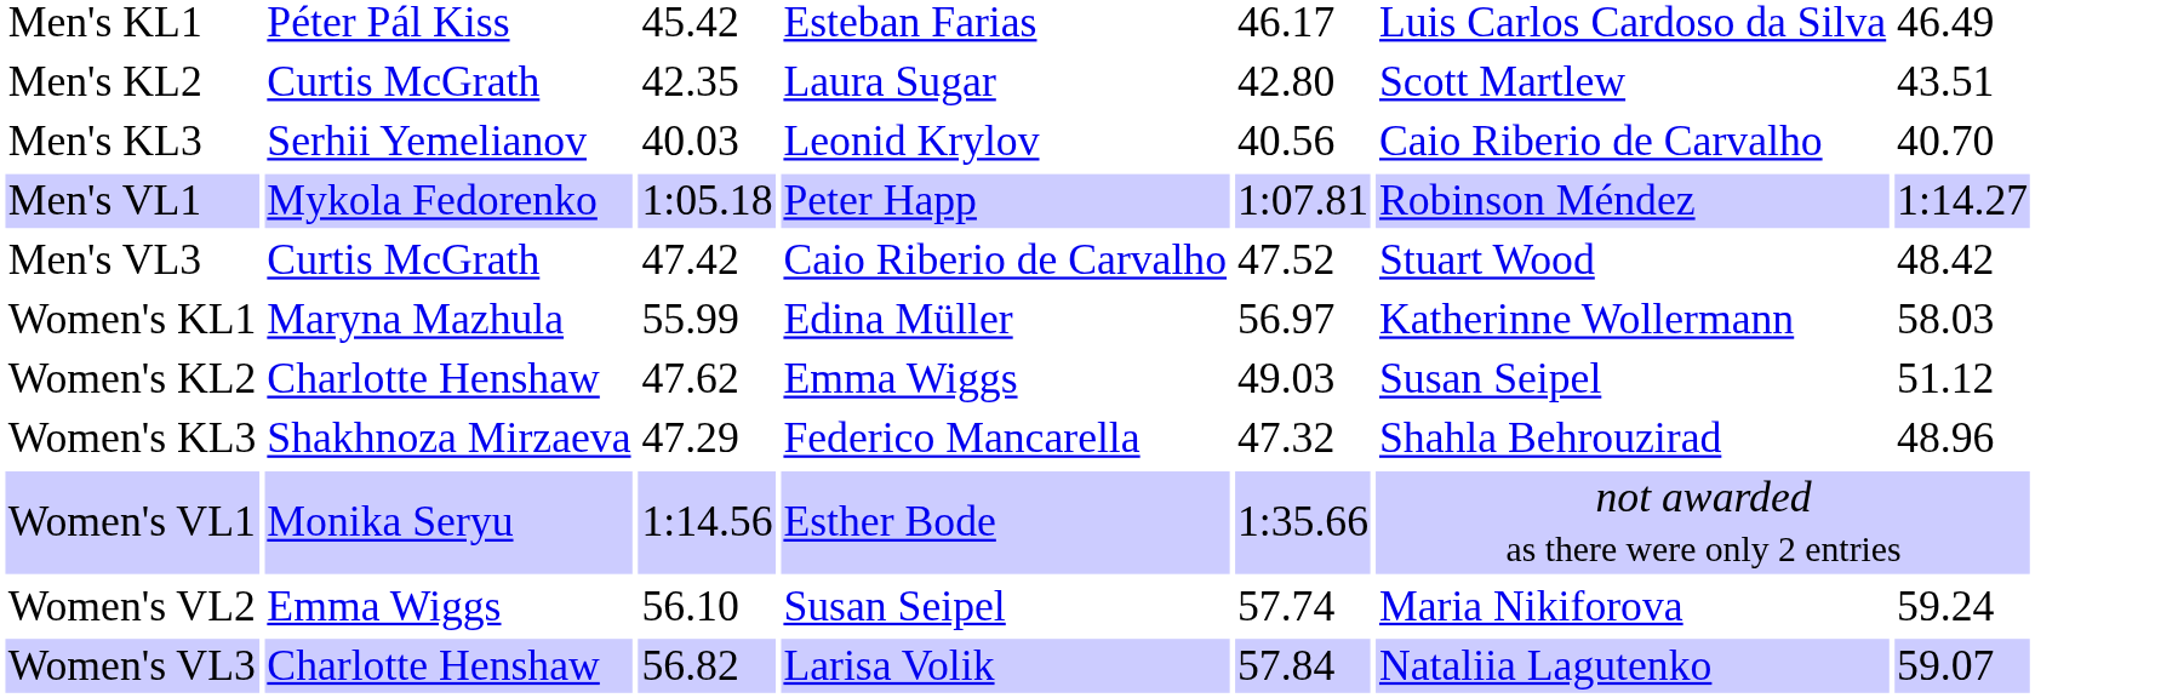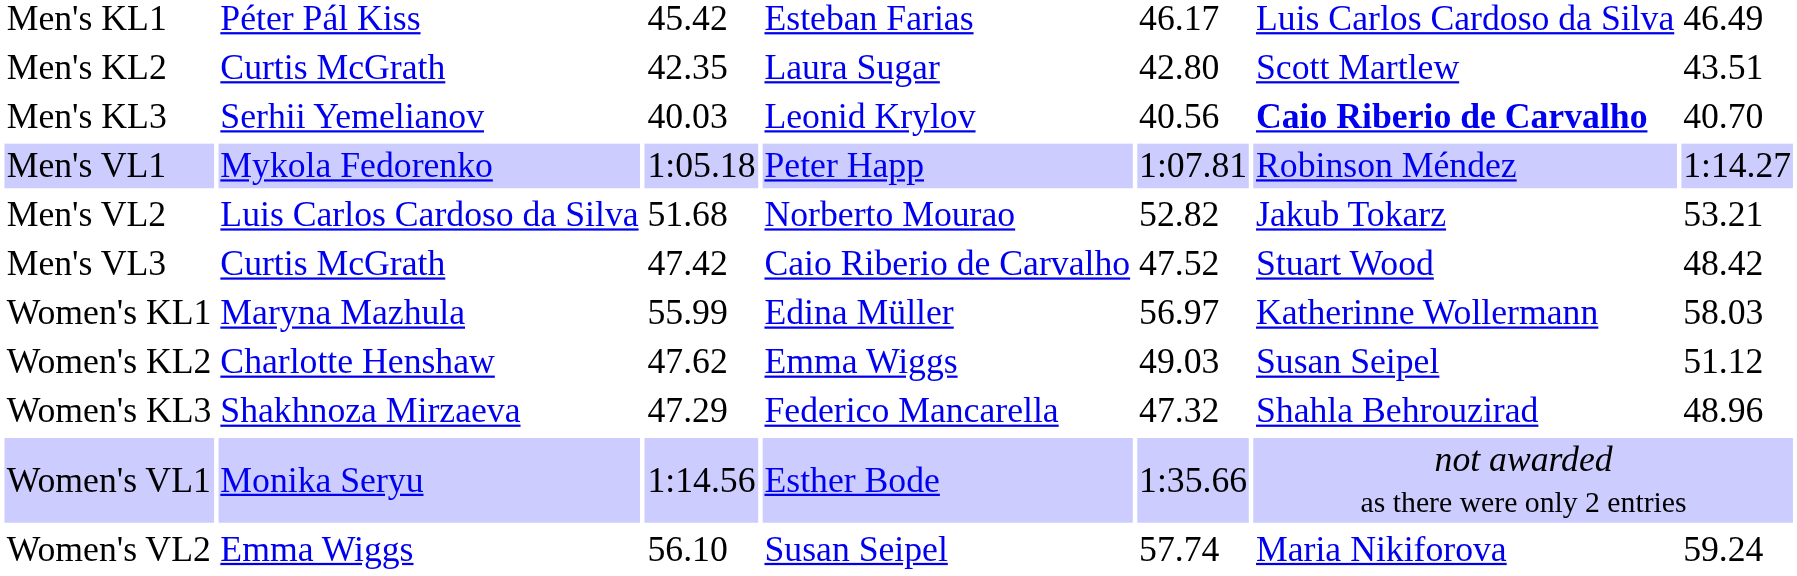Men's KL3 | column 6: normal -> bold
+ row: Men's VL2 | Luis Carlos Cardoso da Silva | 51.68 | Norberto Mourao | 52.82 | Jakub Tokarz | 53.21
- row: Women's VL3 | Charlotte Henshaw | 56.82 | Larisa Volik | 57.84 | Nataliia Lagutenko | 59.07
